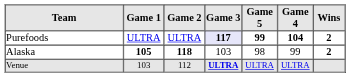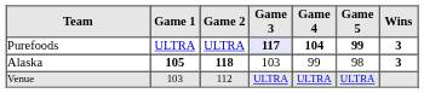columns swapped: Game 4 <-> Game 5
Purefoods | Wins: 2 -> 3
Alaska | Wins: 2 -> 3
Venue | Game 3: bold -> normal
